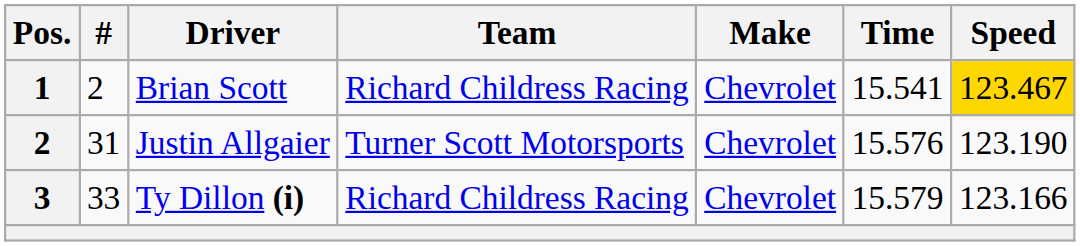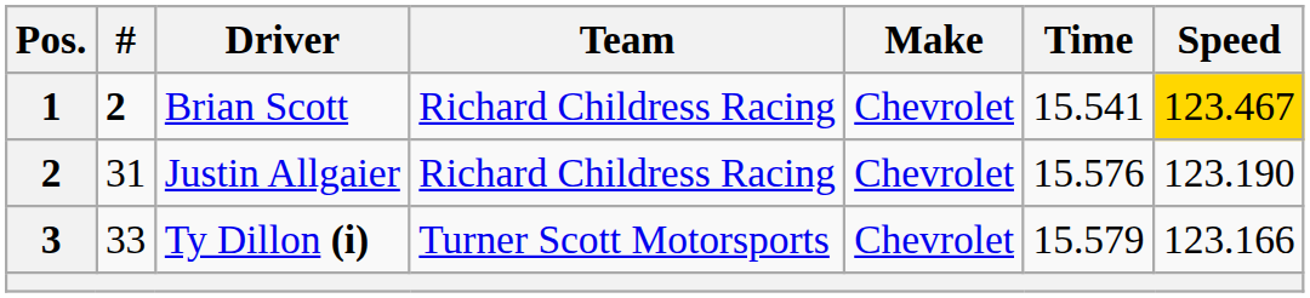Brian Scott | #: normal -> bold
Justin Allgaier | Team: Turner Scott Motorsports -> Richard Childress Racing
Ty Dillon (i) | Team: Richard Childress Racing -> Turner Scott Motorsports
